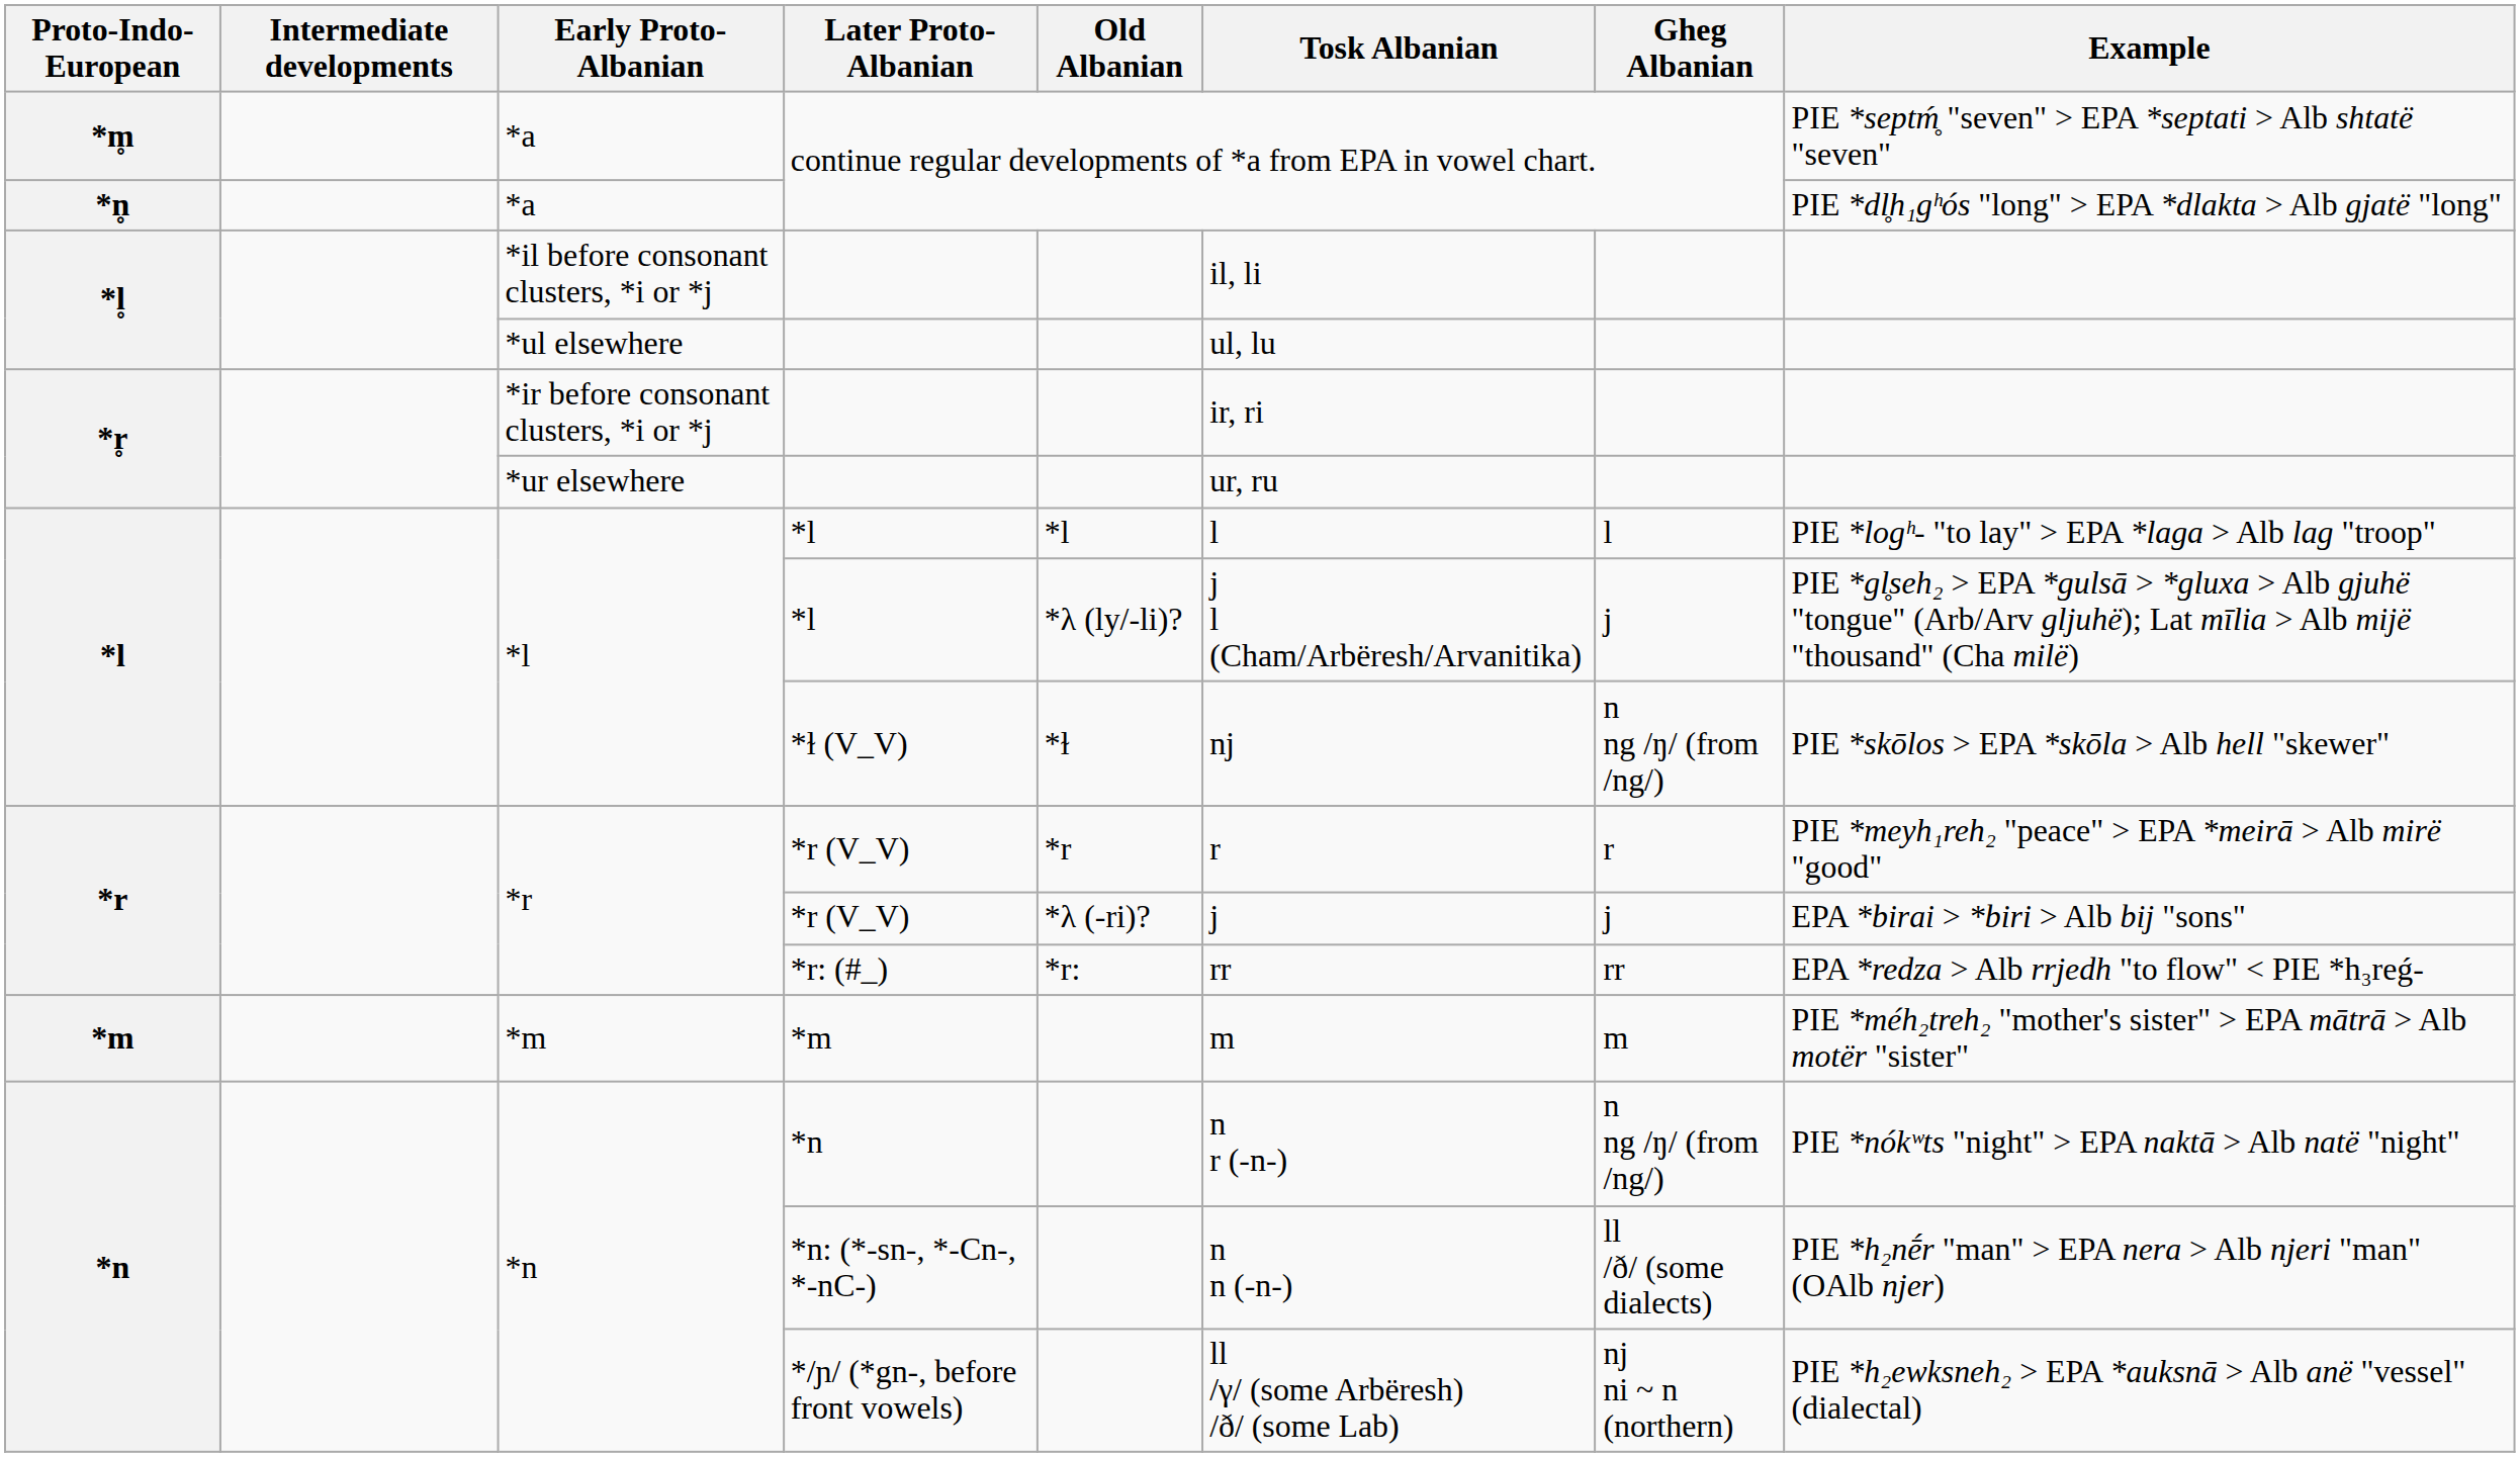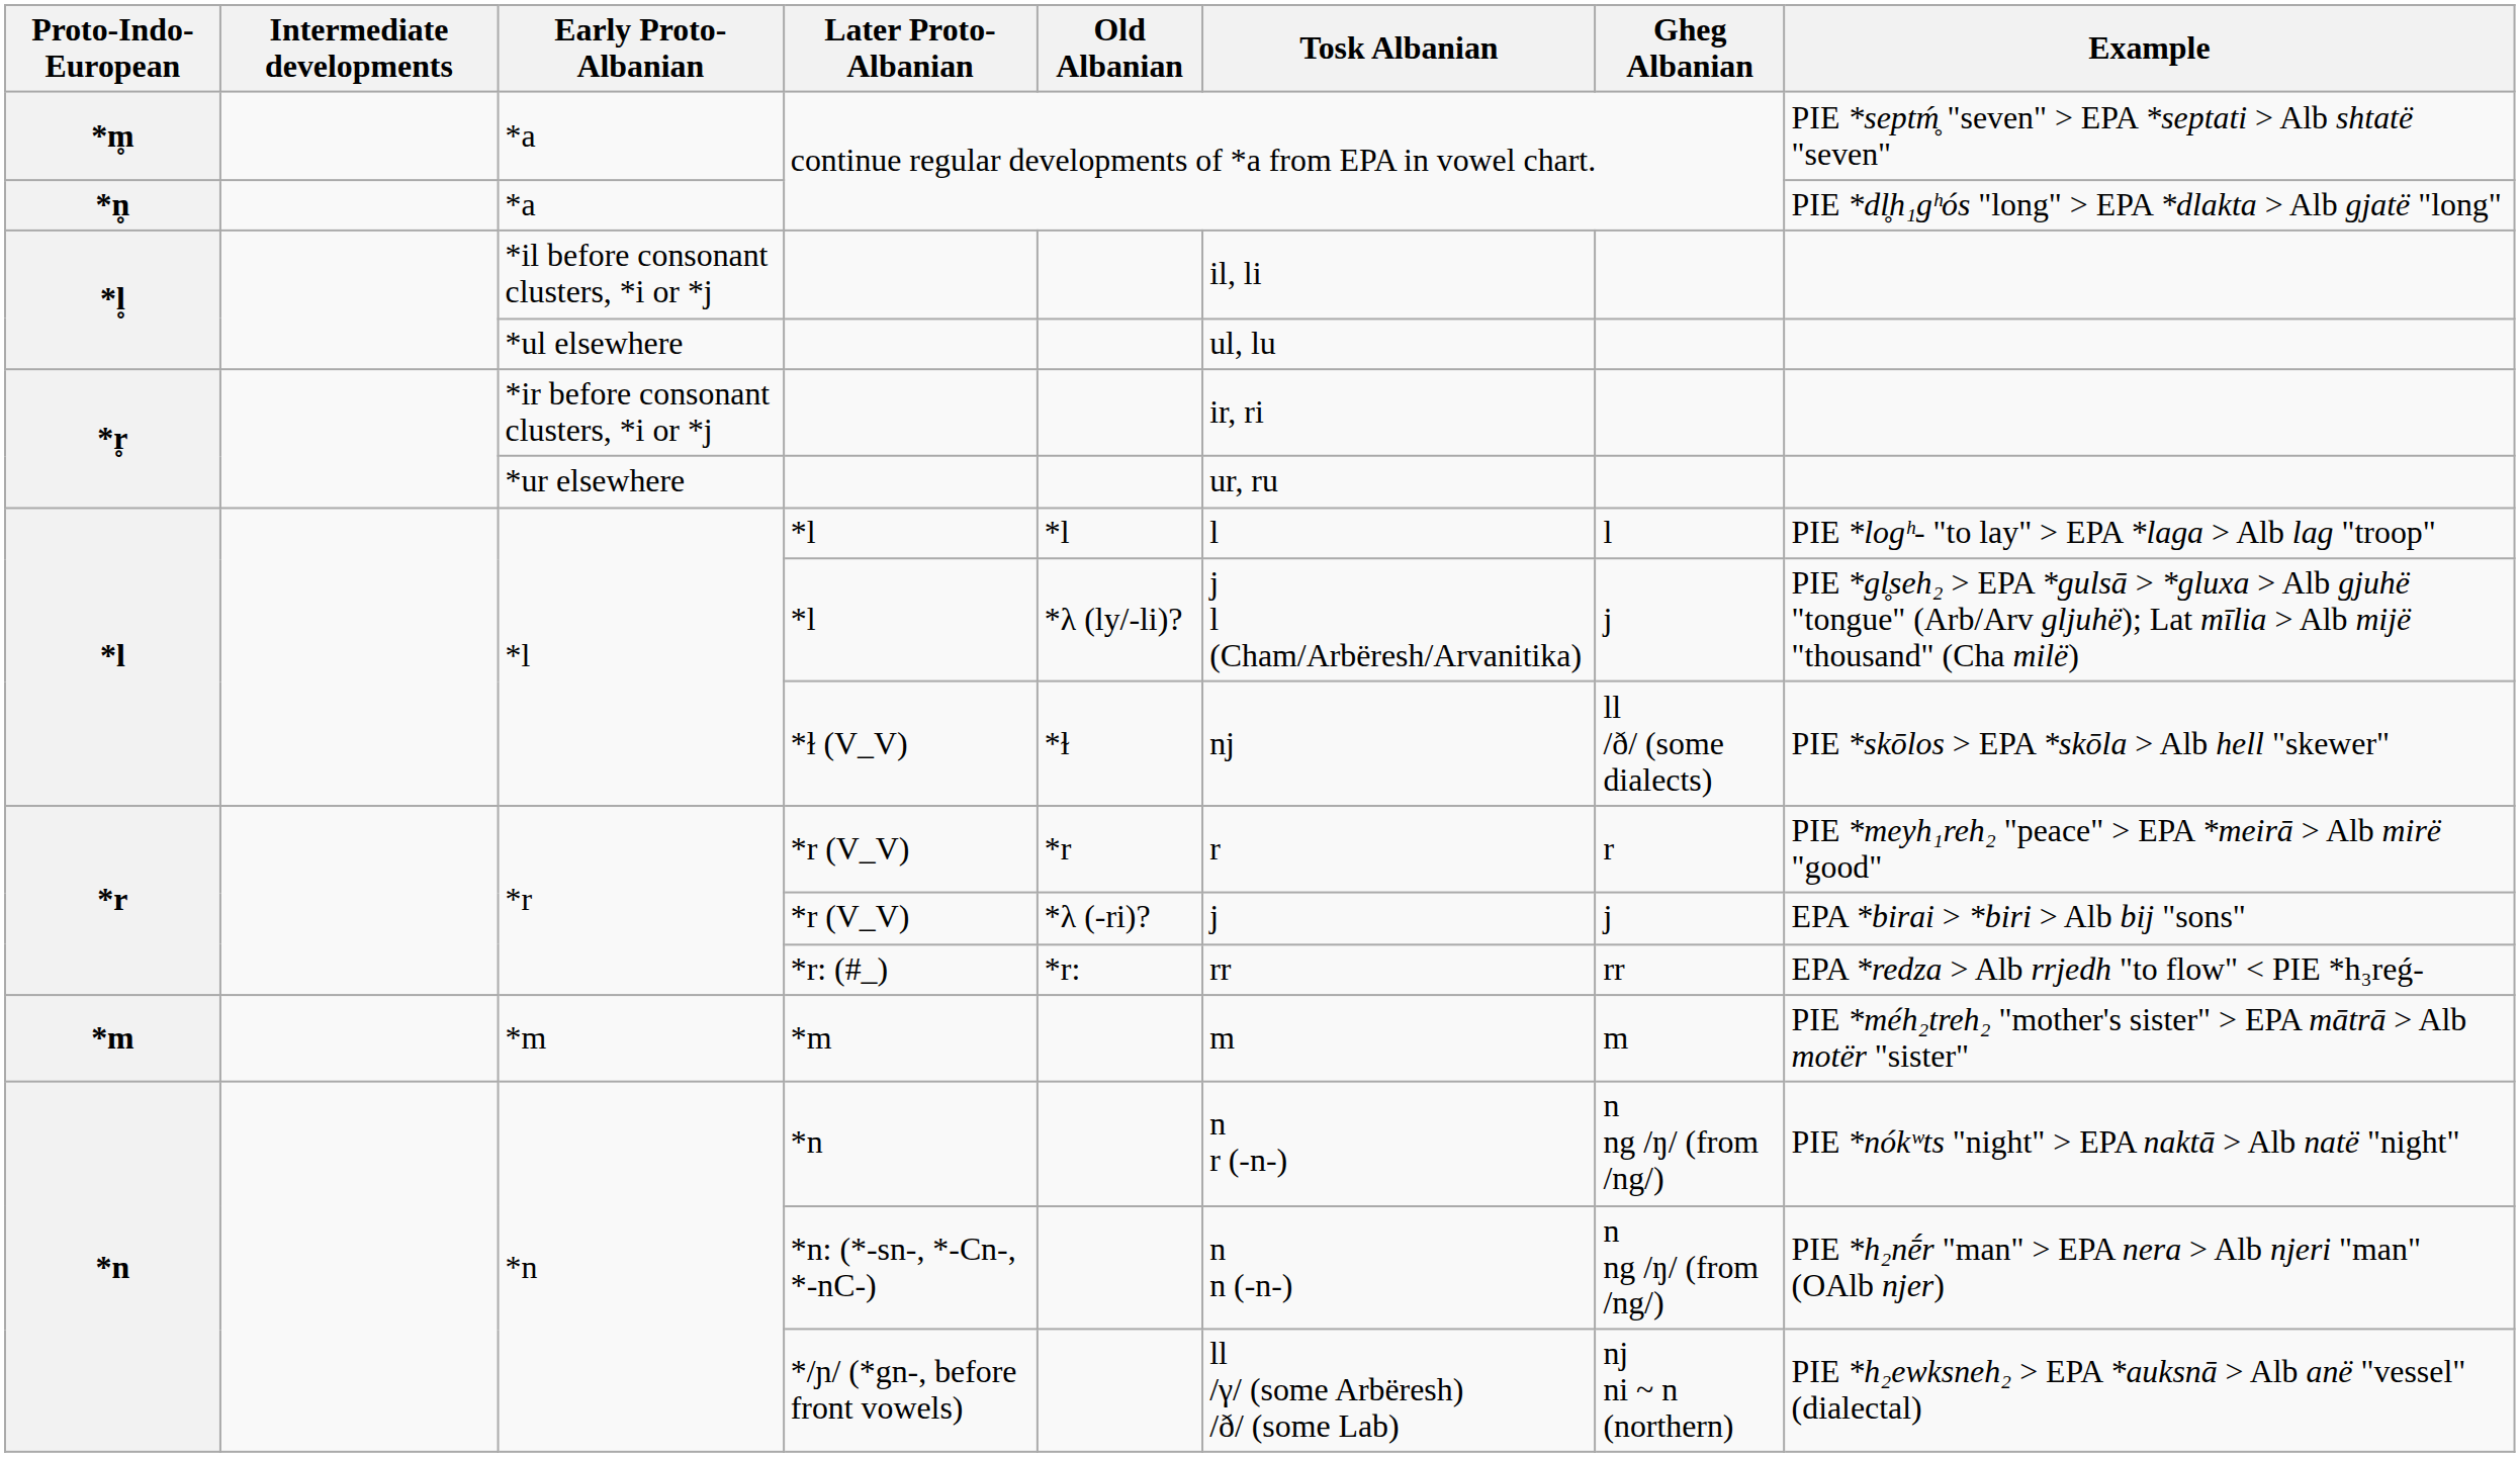*ɫ (V_V) | Gheg Albanian: n ng /ŋ/ (from /ng/) -> ll /ð/ (some dialects)
*n: (*-sn-, *-Cn-, *-nC-) | Gheg Albanian: ll /ð/ (some dialects) -> n ng /ŋ/ (from /ng/)
